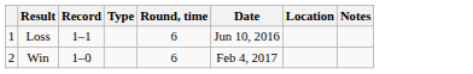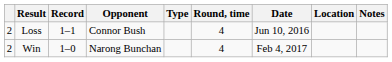+ column: Opponent | Connor Bush | Narong Bunchan
Loss | column 1: 1 -> 2
Loss | Round, time: 6 -> 4
Win | Round, time: 6 -> 4
